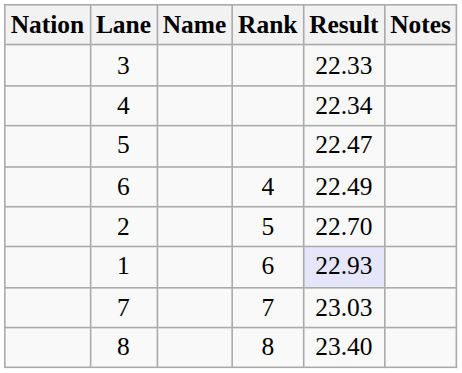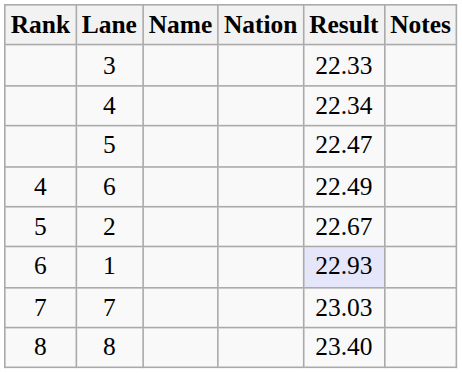columns swapped: Rank <-> Nation
2 | Result: 22.70 -> 22.67
